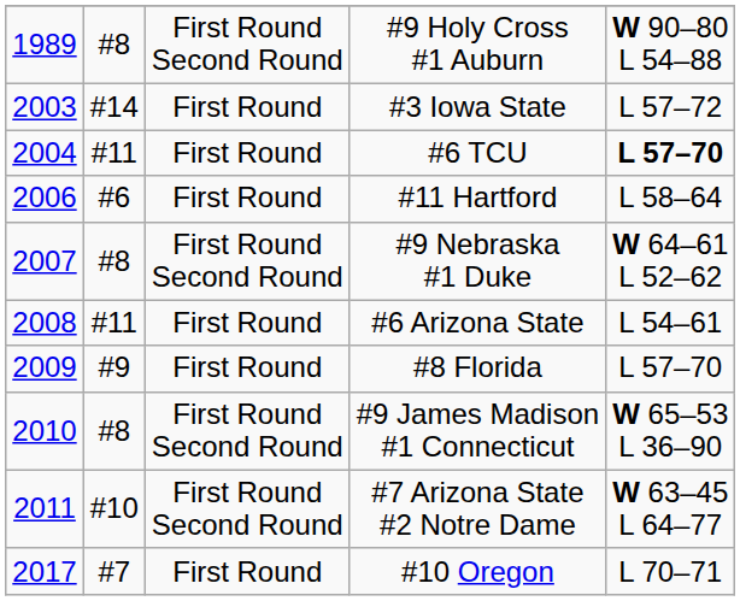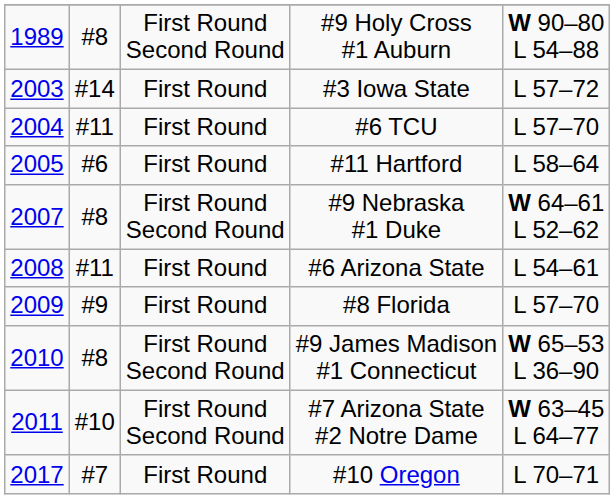#6 TCU | column 5: bold -> normal
#11 Hartford | column 1: 2006 -> 2005
